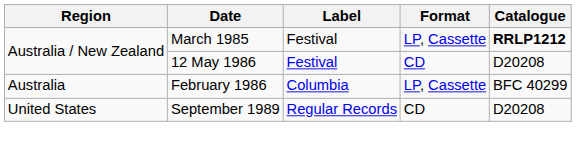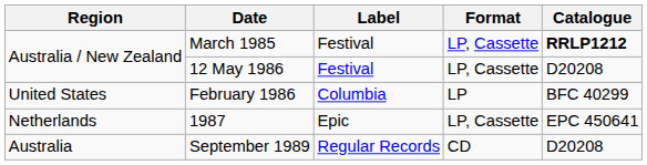12 May 1986 | Format: CD -> LP, Cassette
February 1986 | Region: Australia -> United States
February 1986 | Format: LP, Cassette -> LP
+ row: Netherlands | 1987 | Epic | LP, Cassette | EPC 450641
September 1989 | Region: United States -> Australia
